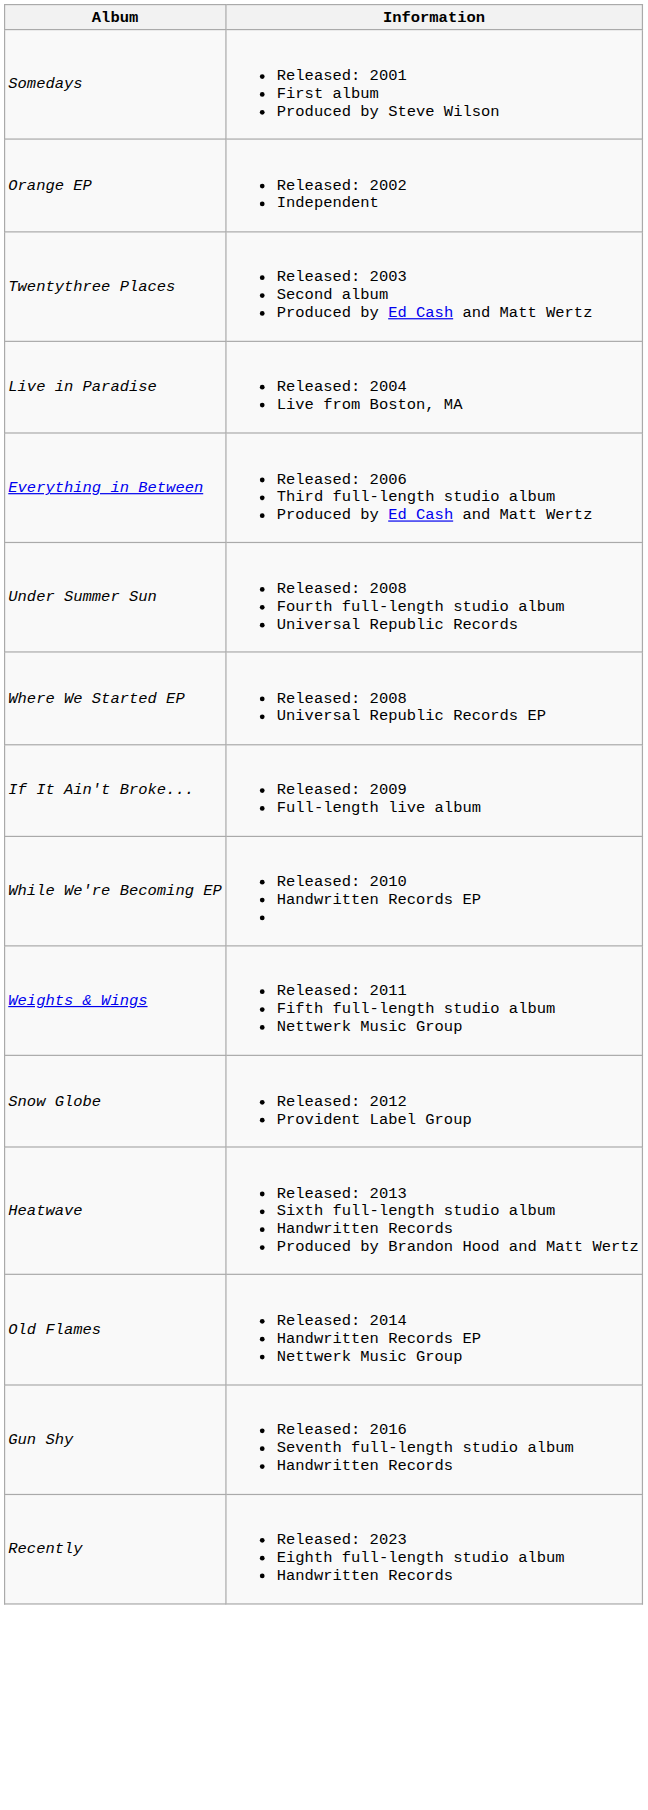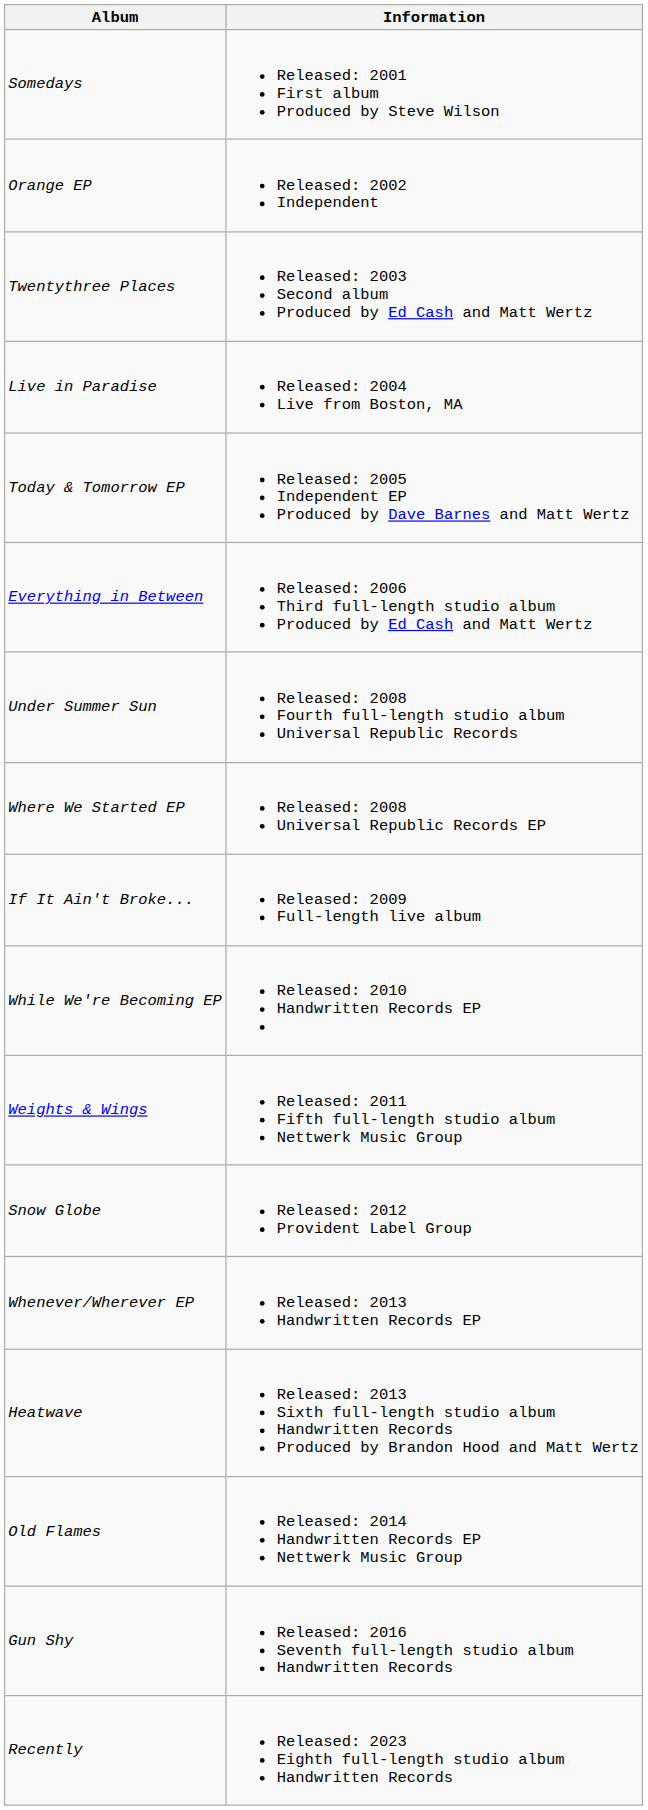+ row: Today & Tomorrow EP | Released: 2005 Independent EP Produced by Dave Barnes and Matt Wertz
+ row: Whenever/Wherever EP | Released: 2013 Handwritten Records EP
